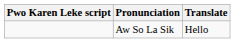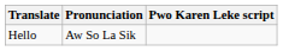columns swapped: Pwo Karen Leke script <-> Translate
